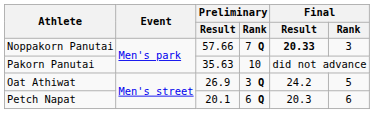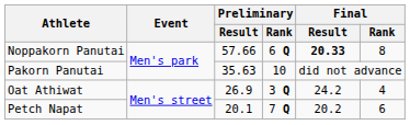Noppakorn Panutai | Preliminary / Rank: 7 Q -> 6 Q
Noppakorn Panutai | Final / Rank: 3 -> 8
Oat Athiwat | Final / Rank: 5 -> 4
Petch Napat | Preliminary / Rank: 6 Q -> 7 Q
Petch Napat | Final / Result: 20.3 -> 20.2
